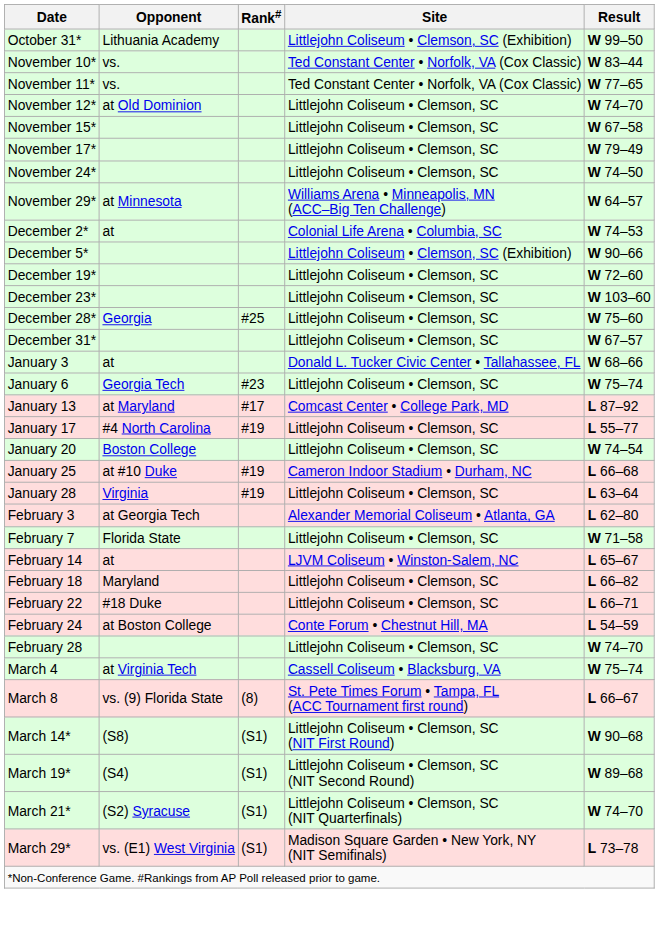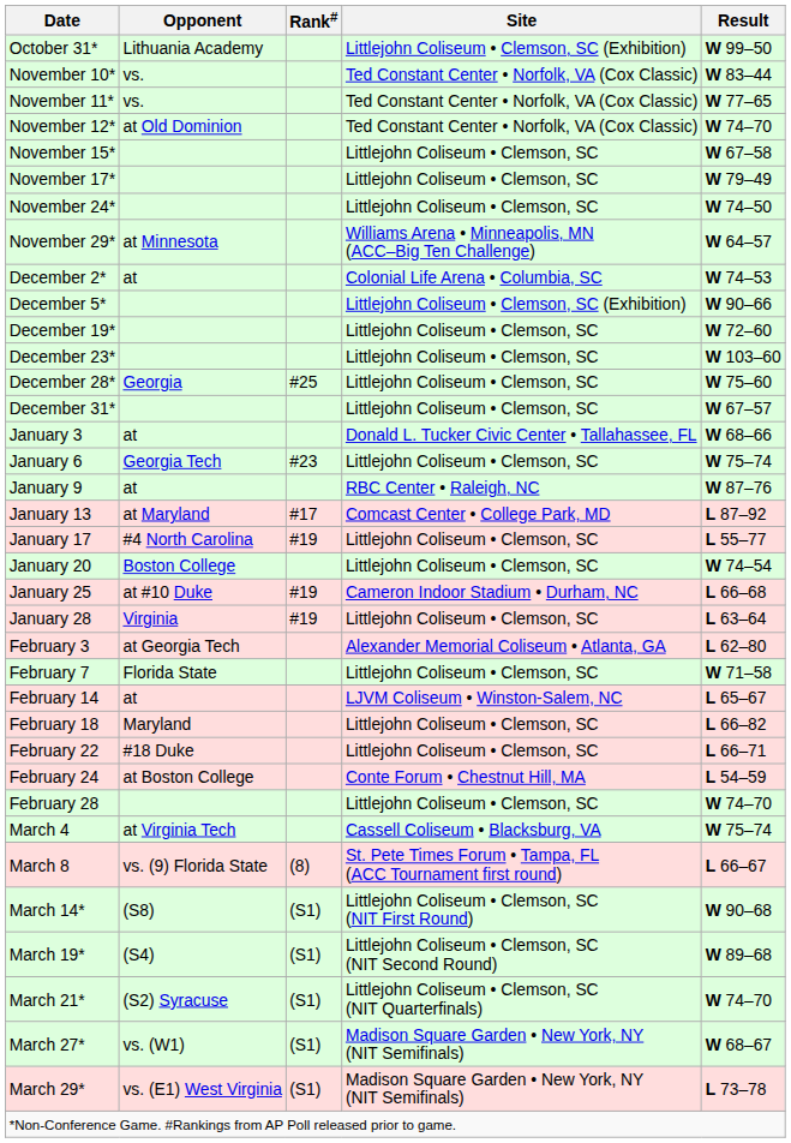November 12* | Site: Littlejohn Coliseum • Clemson, SC -> Ted Constant Center • Norfolk, VA (Cox Classic)
+ row: January 9 | at | RBC Center • Raleigh, NC | W 87–76
+ row: March 27* | vs. (W1) | (S1) | Madison Square Garden • New York, NY (NIT Semifinals) | W 68–67
